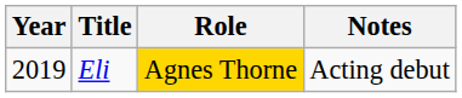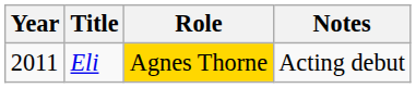Eli | Year: 2019 -> 2011
